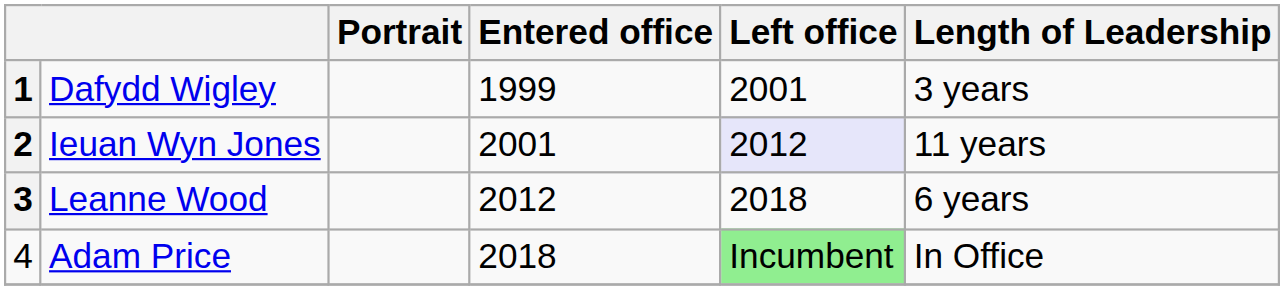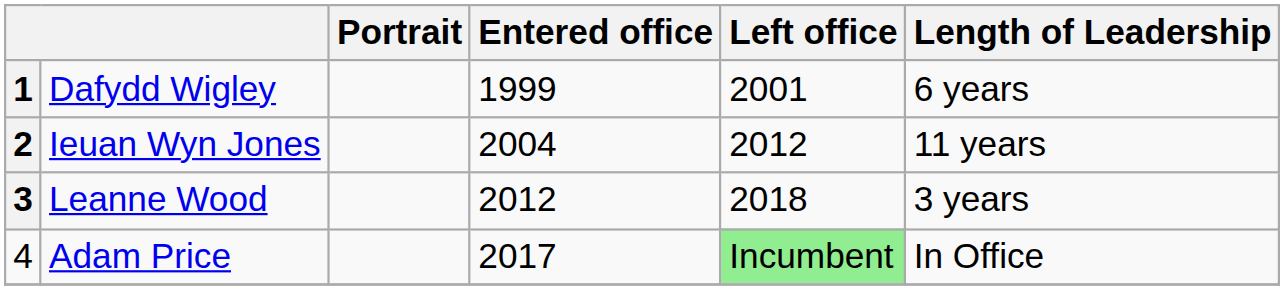Dafydd Wigley | Length of Leadership: 3 years -> 6 years
Ieuan Wyn Jones | Entered office: 2001 -> 2004
Ieuan Wyn Jones | Left office: lavender background -> no background
Leanne Wood | Length of Leadership: 6 years -> 3 years
Adam Price | Entered office: 2018 -> 2017
